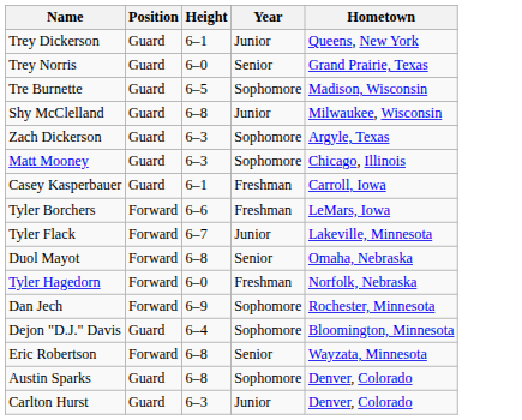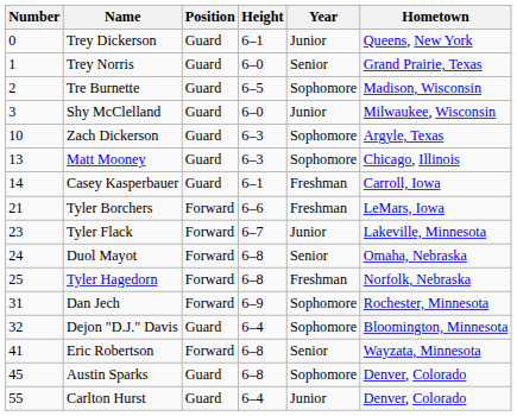+ column: Number | 0 | 1 | 2 | 3 | 10 | 13 | 14 | 21 | 23 | 24 | 25 | 31 | 32 | 41 | 45 | 55
Shy McClelland | Height: 6–8 -> 6–0
Tyler Hagedorn | Height: 6–0 -> 6–8
Carlton Hurst | Height: 6–3 -> 6–4
